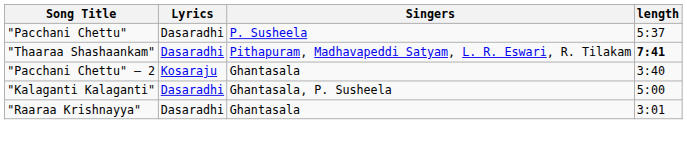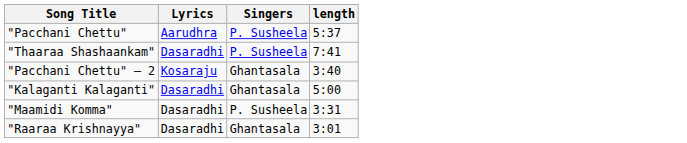"Pacchani Chettu" | Lyrics: Dasaradhi -> Aarudhra
"Thaaraa Shashaankam" | Singers: Pithapuram, Madhavapeddi Satyam, L. R. Eswari, R. Tilakam -> P. Susheela
"Thaaraa Shashaankam" | length: bold -> normal
"Kalaganti Kalaganti" | Singers: Ghantasala, P. Susheela -> Ghantasala
+ row: "Maamidi Komma" | Dasaradhi | P. Susheela | 3:31
